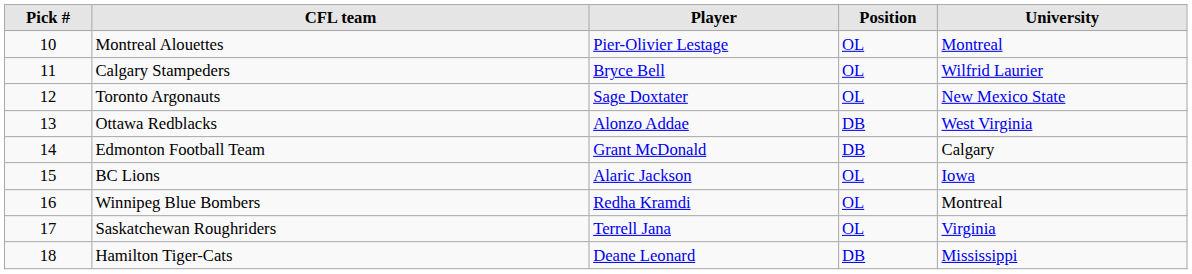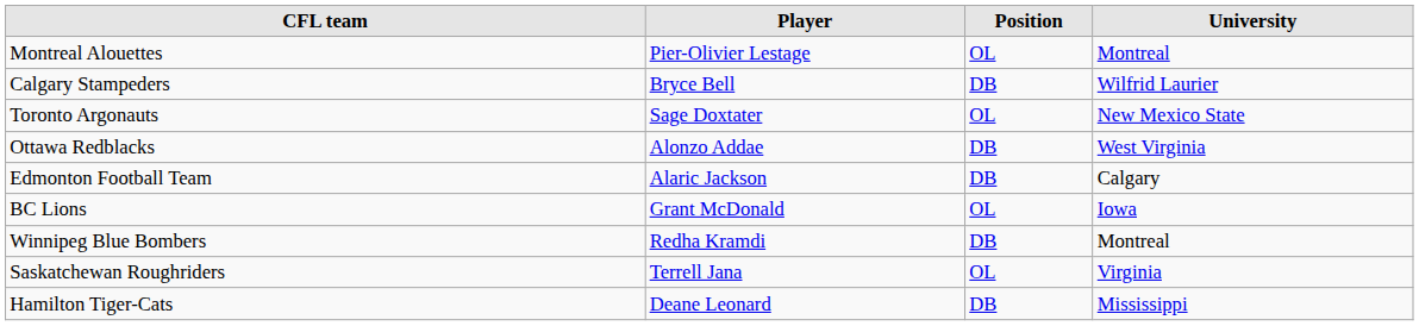- column: Pick # | 10 | 11 | 12 | 13 | 14 | 15 | 16 | 17 | 18
Calgary Stampeders | Position: OL -> DB
Edmonton Football Team | Player: Grant McDonald -> Alaric Jackson
BC Lions | Player: Alaric Jackson -> Grant McDonald
Winnipeg Blue Bombers | Position: OL -> DB
